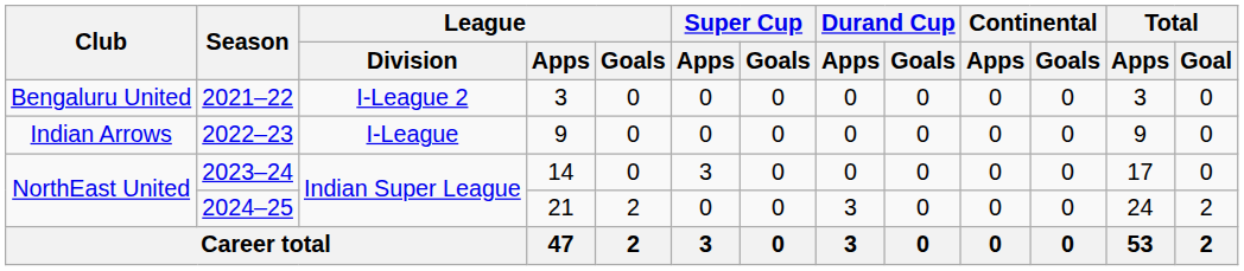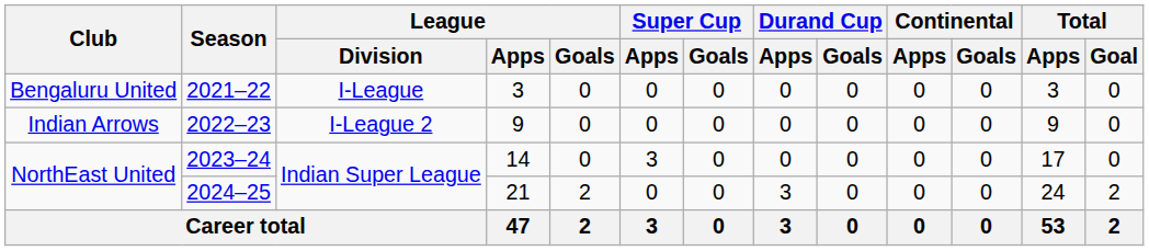2021–22 | League / Division: I-League 2 -> I-League
2022–23 | League / Division: I-League -> I-League 2
